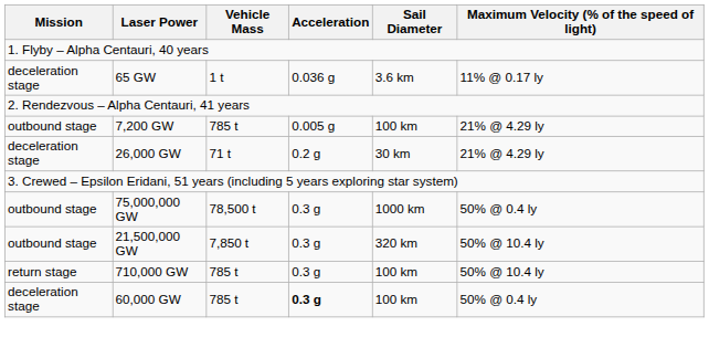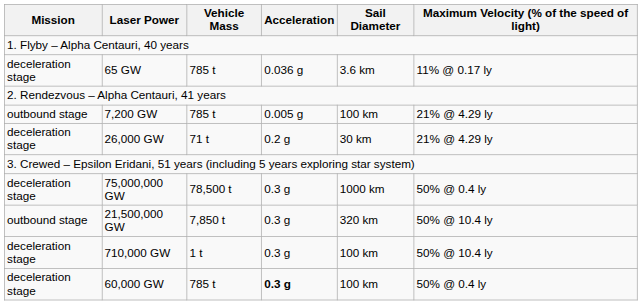65 GW | Vehicle Mass: 1 t -> 785 t
75,000,000 GW | Mission: outbound stage -> deceleration stage
710,000 GW | Mission: return stage -> deceleration stage
710,000 GW | Vehicle Mass: 785 t -> 1 t
